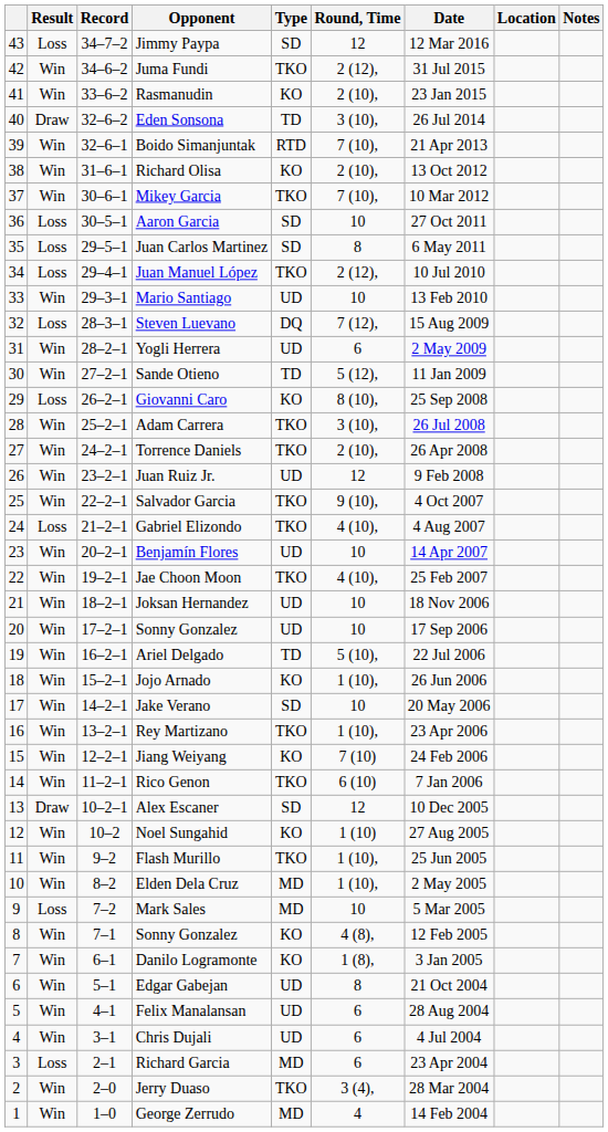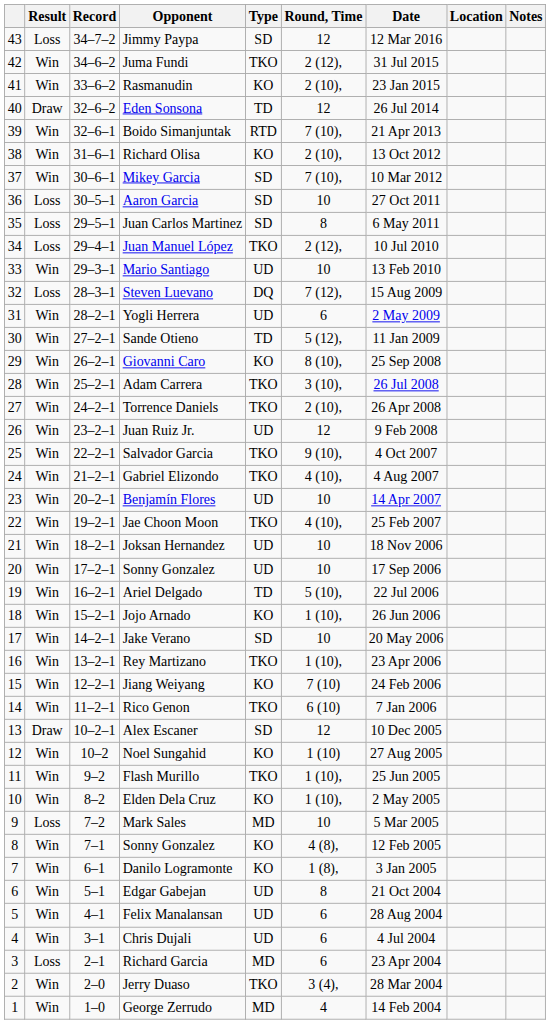Eden Sonsona | Round, Time: 3 (10), -> 12
Mikey Garcia | Type: TKO -> SD
Giovanni Caro | Result: Loss -> Win
Gabriel Elizondo | Result: Loss -> Win
Elden Dela Cruz | Type: MD -> KO
